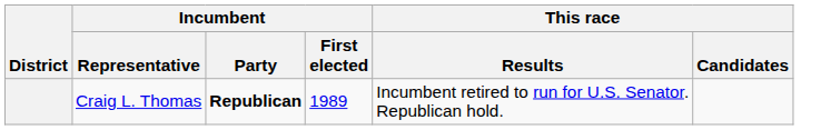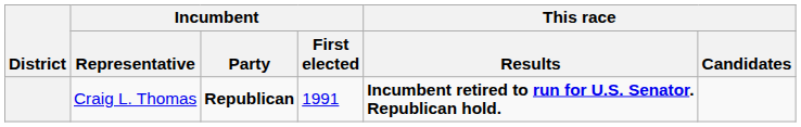Craig L. Thomas | Incumbent / First elected: 1989 -> 1991
Craig L. Thomas | This race / Results: normal -> bold
